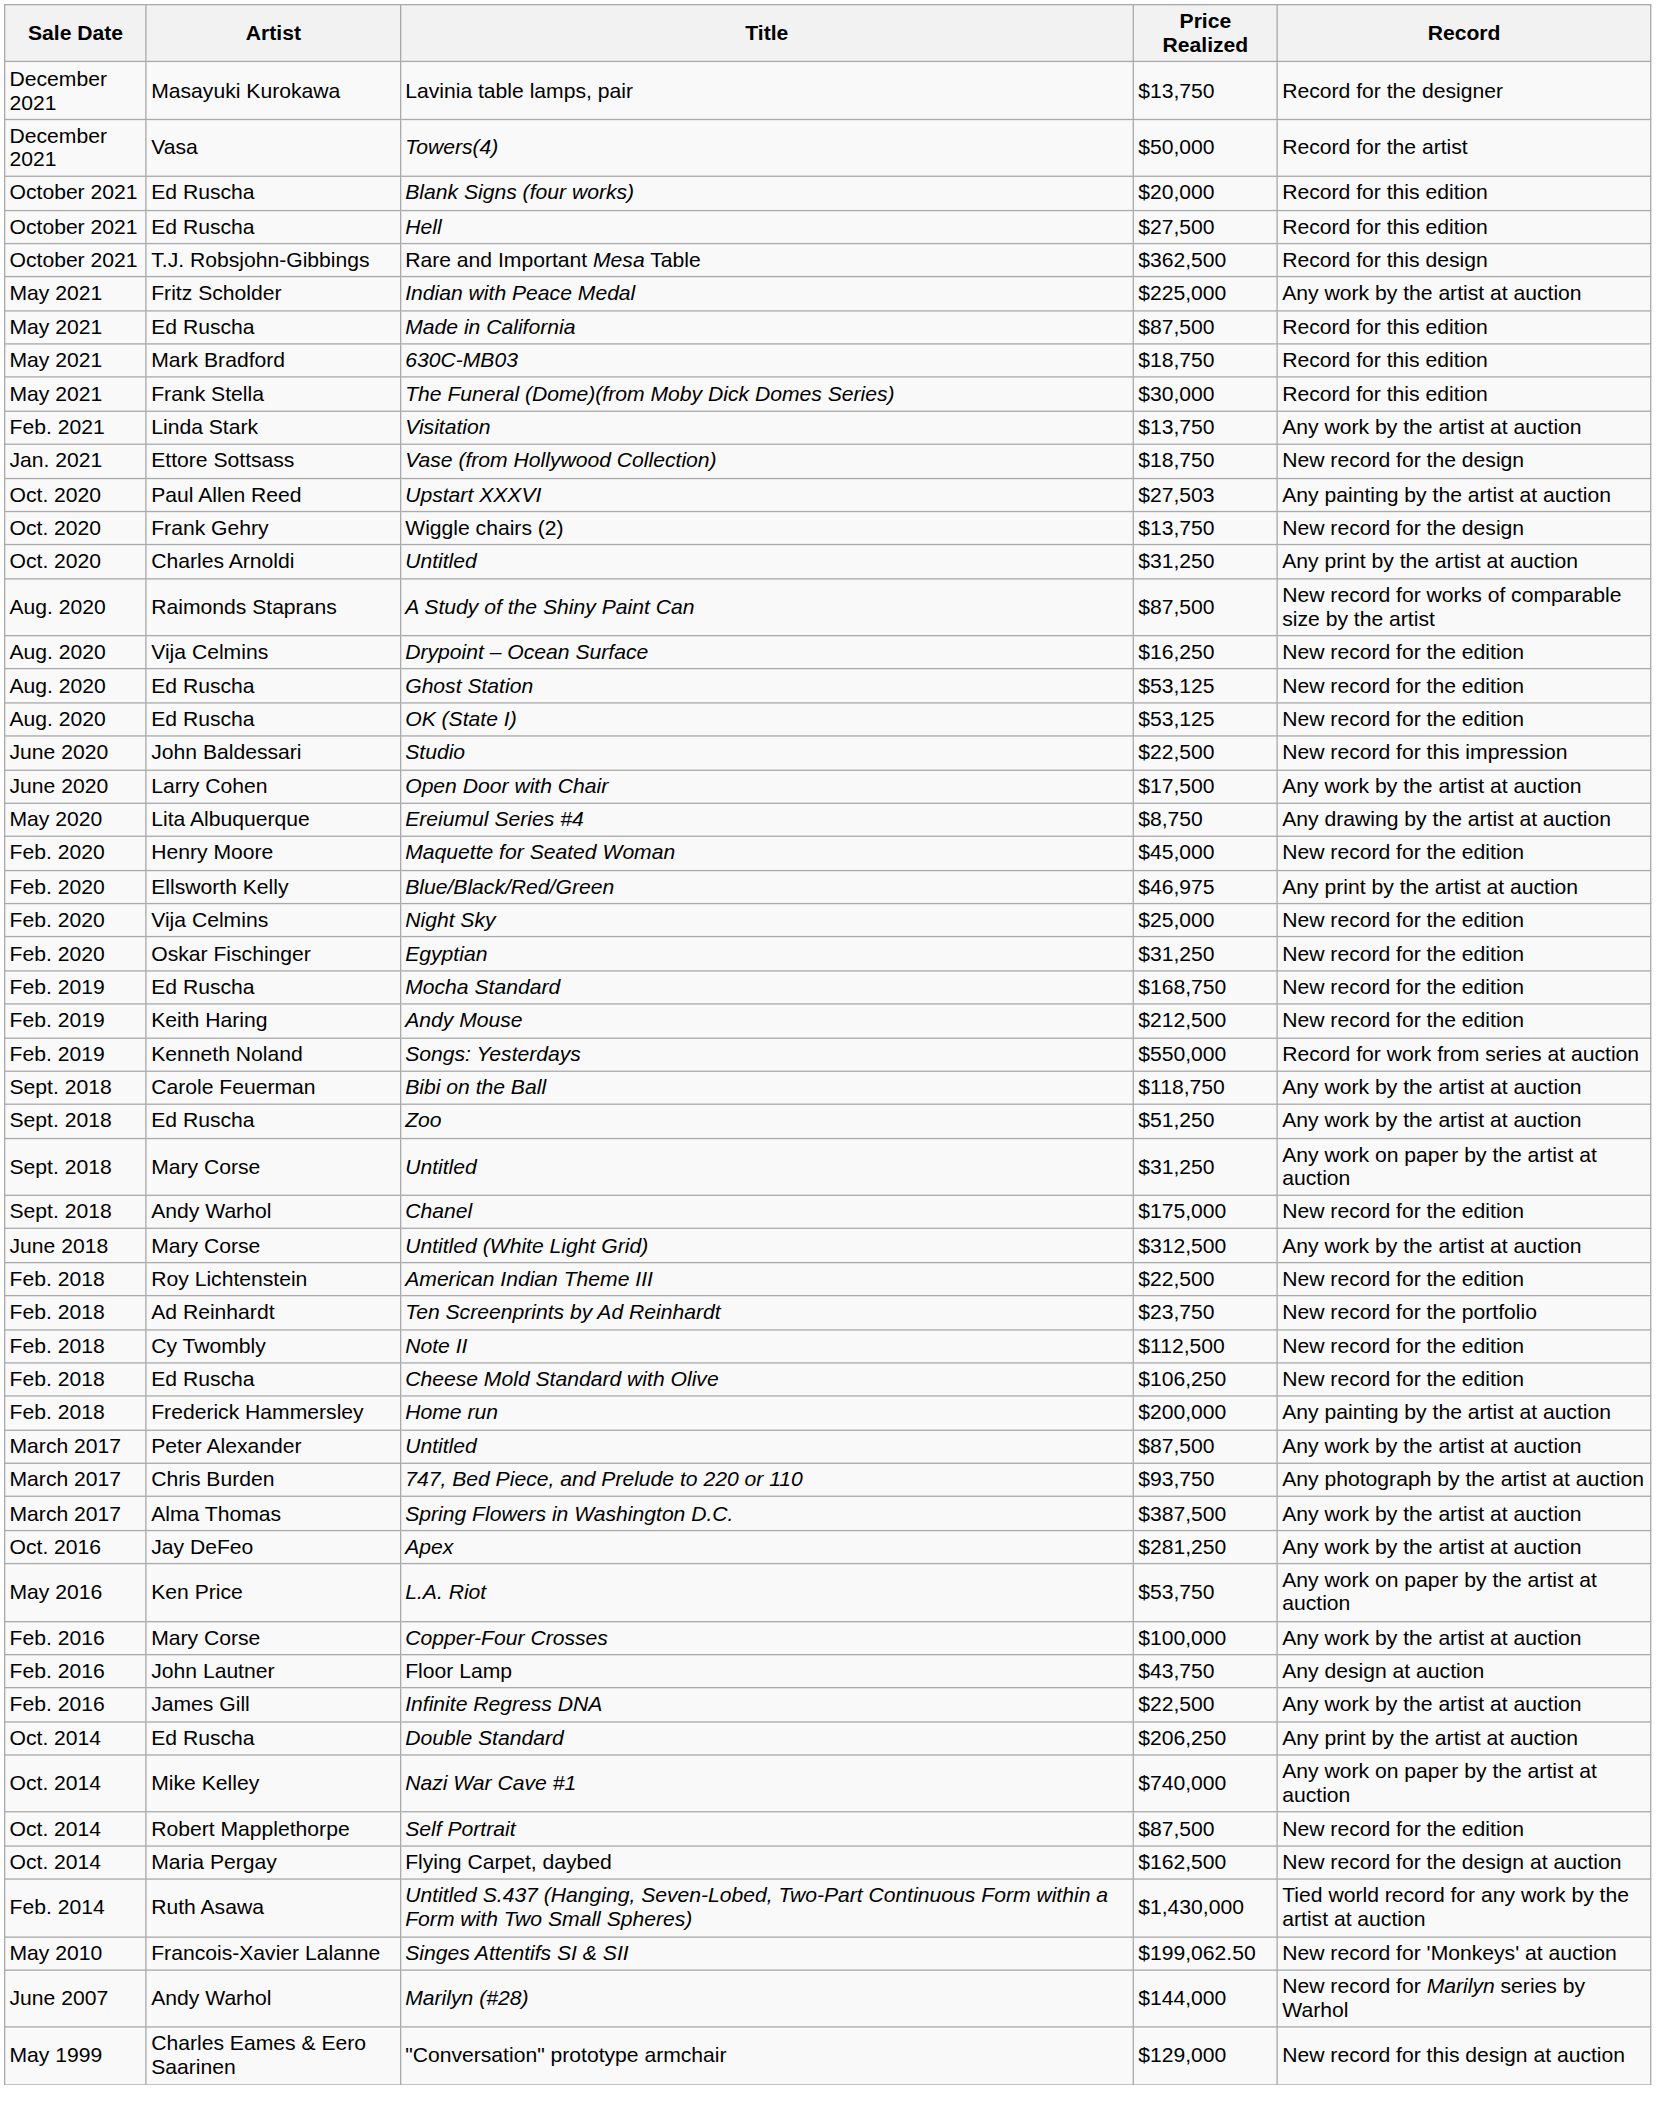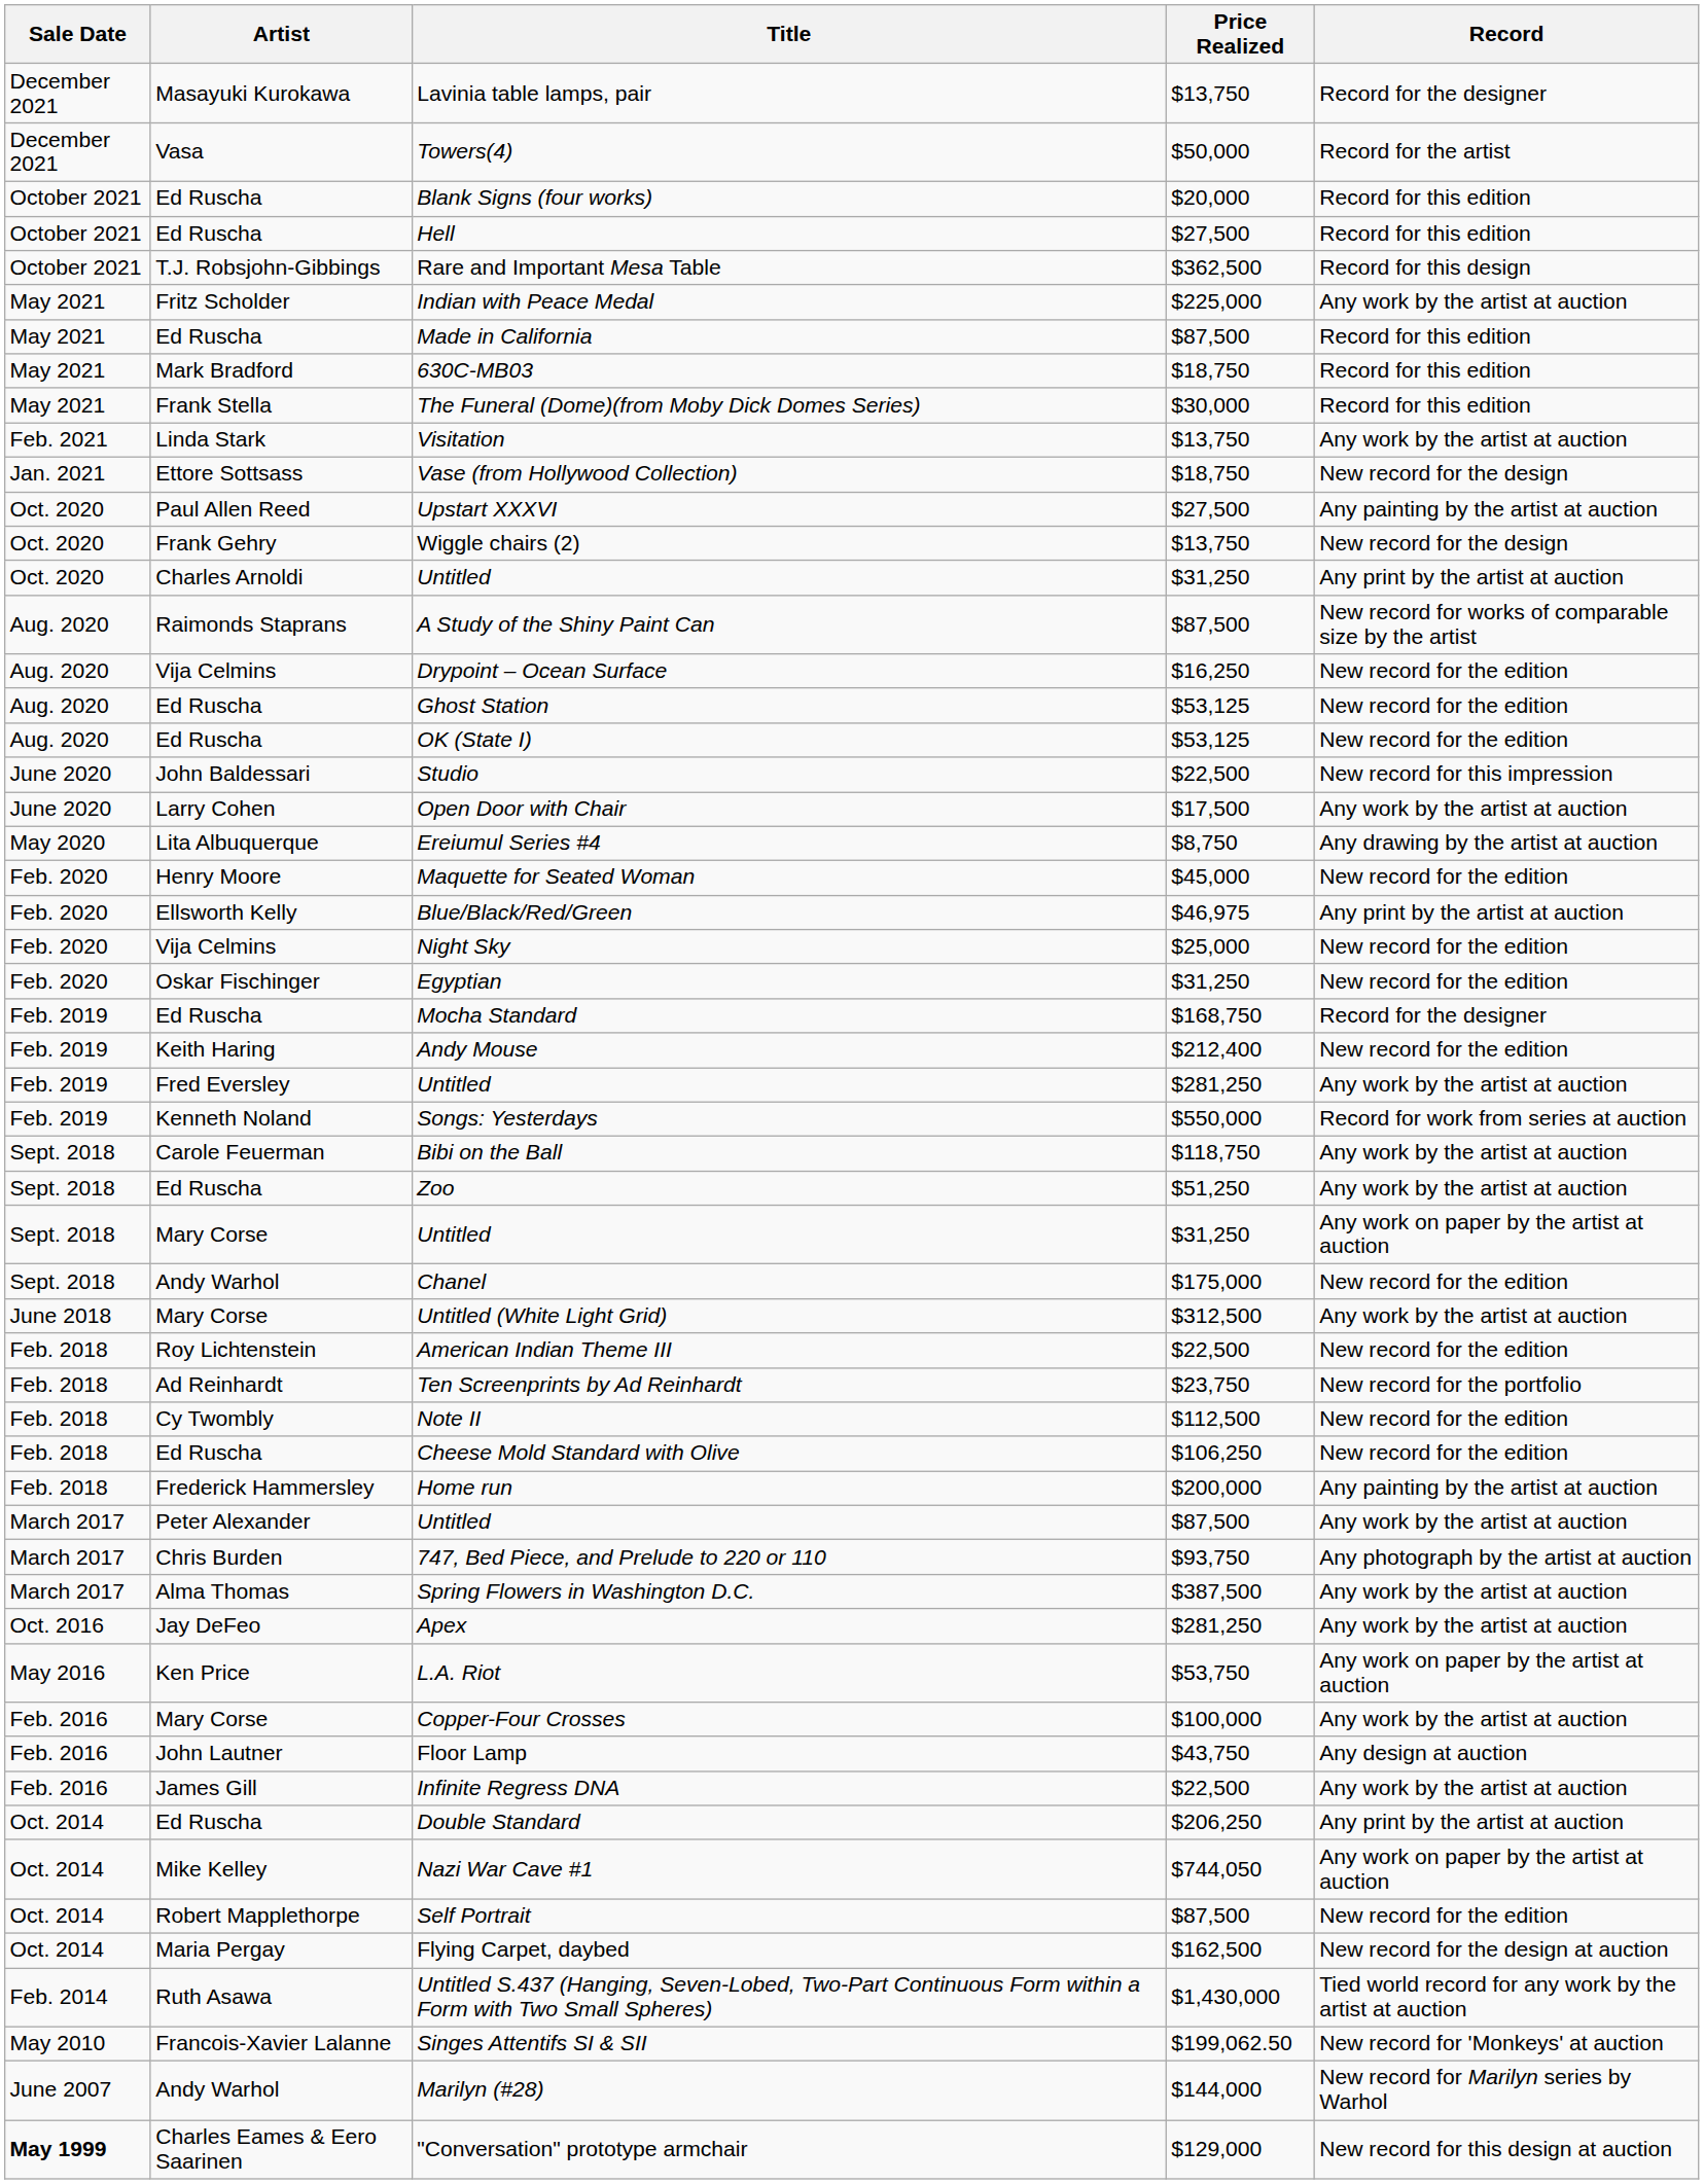Upstart XXXVI | Price Realized: $27,503 -> $27,500
Mocha Standard | Record: New record for the edition -> Record for the designer
Andy Mouse | Price Realized: $212,500 -> $212,400
+ row: Feb. 2019 | Fred Eversley | Untitled | $281,250 | Any work by the artist at auction
Nazi War Cave #1 | Price Realized: $740,000 -> $744,050
"Conversation" prototype armchair | Sale Date: normal -> bold
